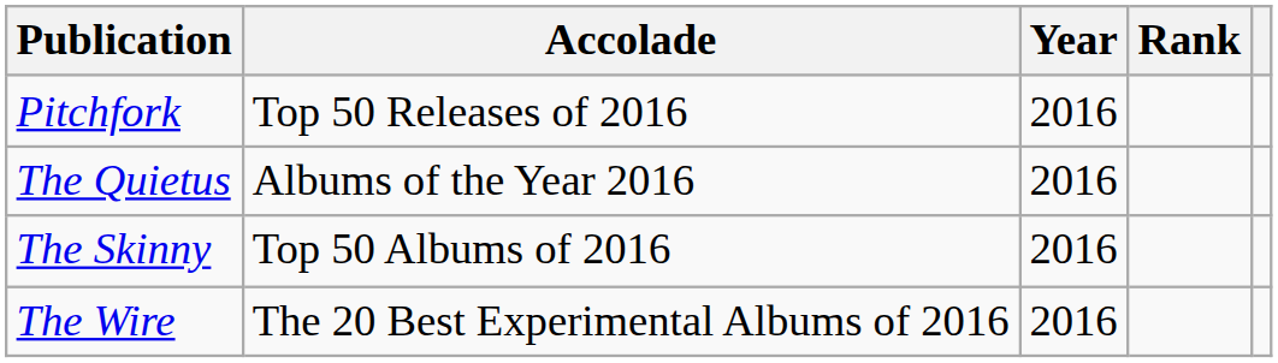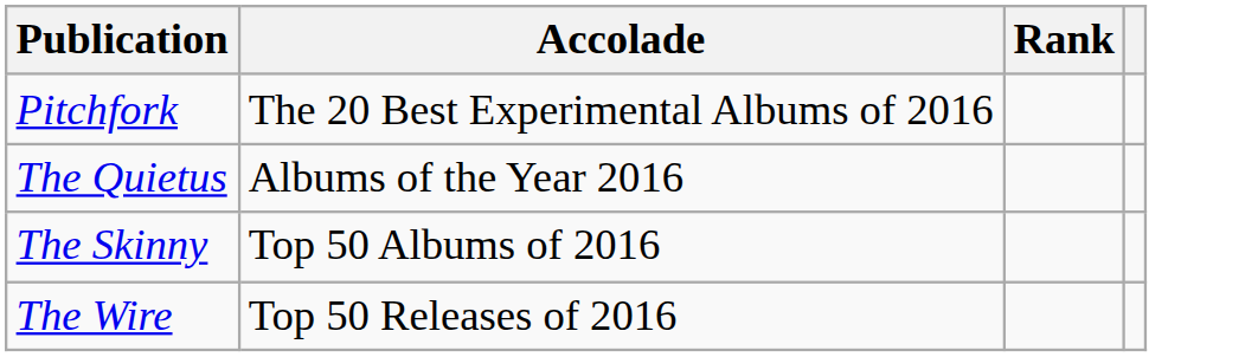- column: Year | 2016 | 2016 | 2016 | 2016
Pitchfork | Accolade: Top 50 Releases of 2016 -> The 20 Best Experimental Albums of 2016
The Wire | Accolade: The 20 Best Experimental Albums of 2016 -> Top 50 Releases of 2016
